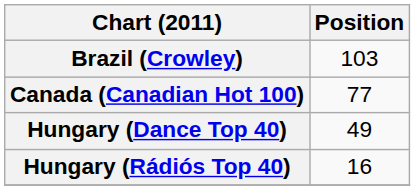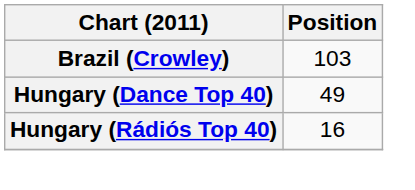- row: Canada (Canadian Hot 100) | 77
